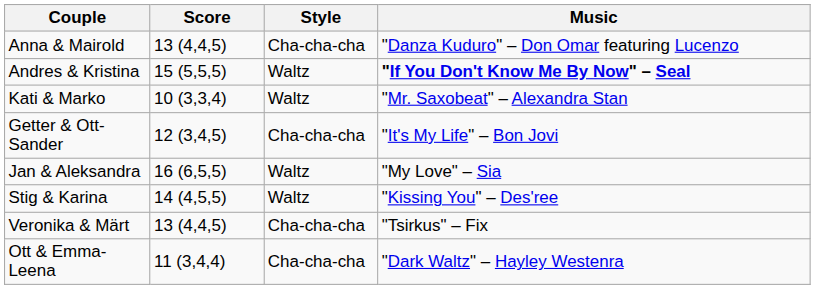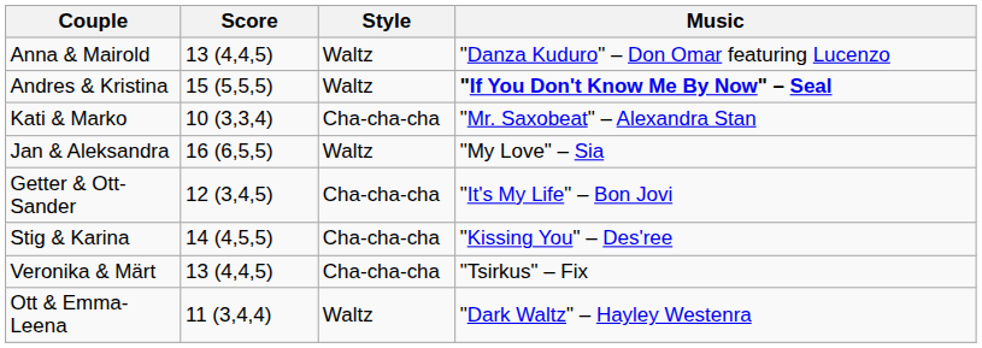Anna & Mairold | Style: Cha-cha-cha -> Waltz
Kati & Marko | Style: Waltz -> Cha-cha-cha
rows swapped: Jan & Aleksandra <-> Getter & Ott-Sander
Stig & Karina | Style: Waltz -> Cha-cha-cha
Ott & Emma-Leena | Style: Cha-cha-cha -> Waltz
